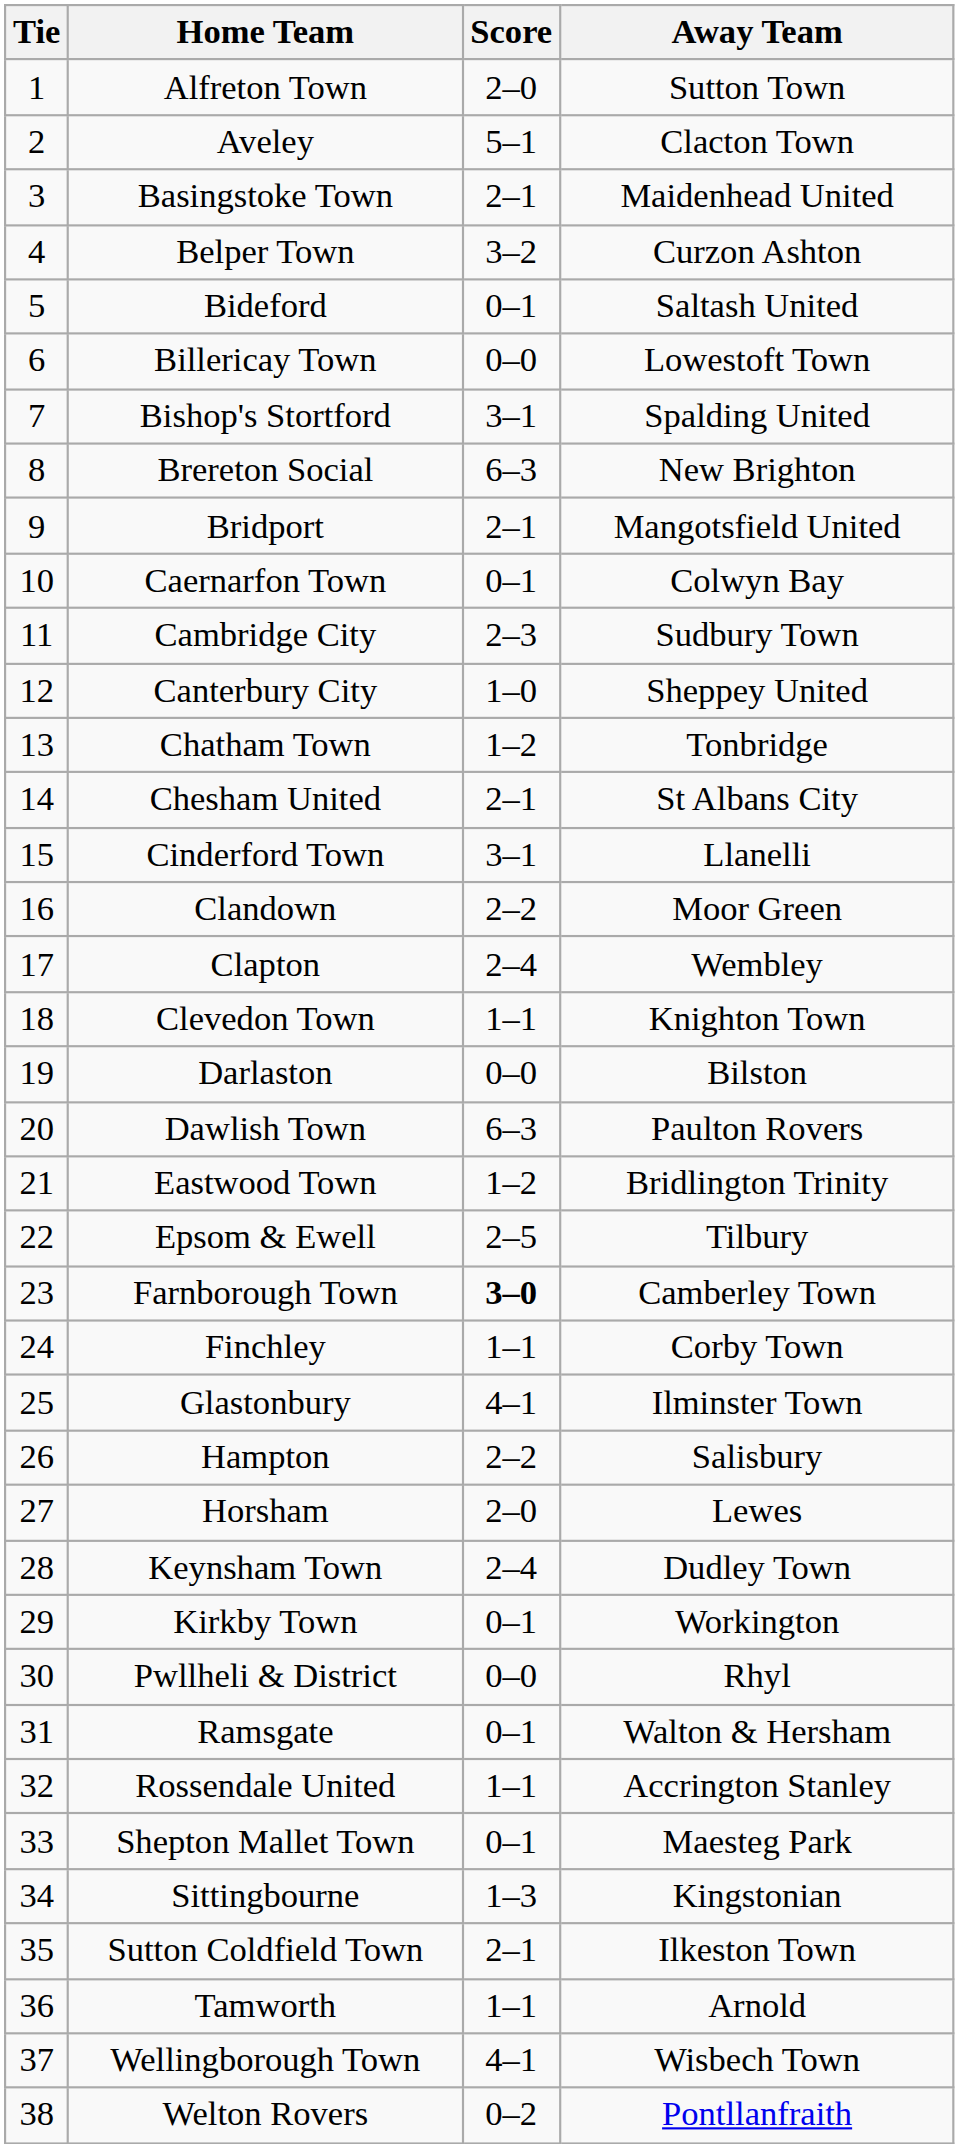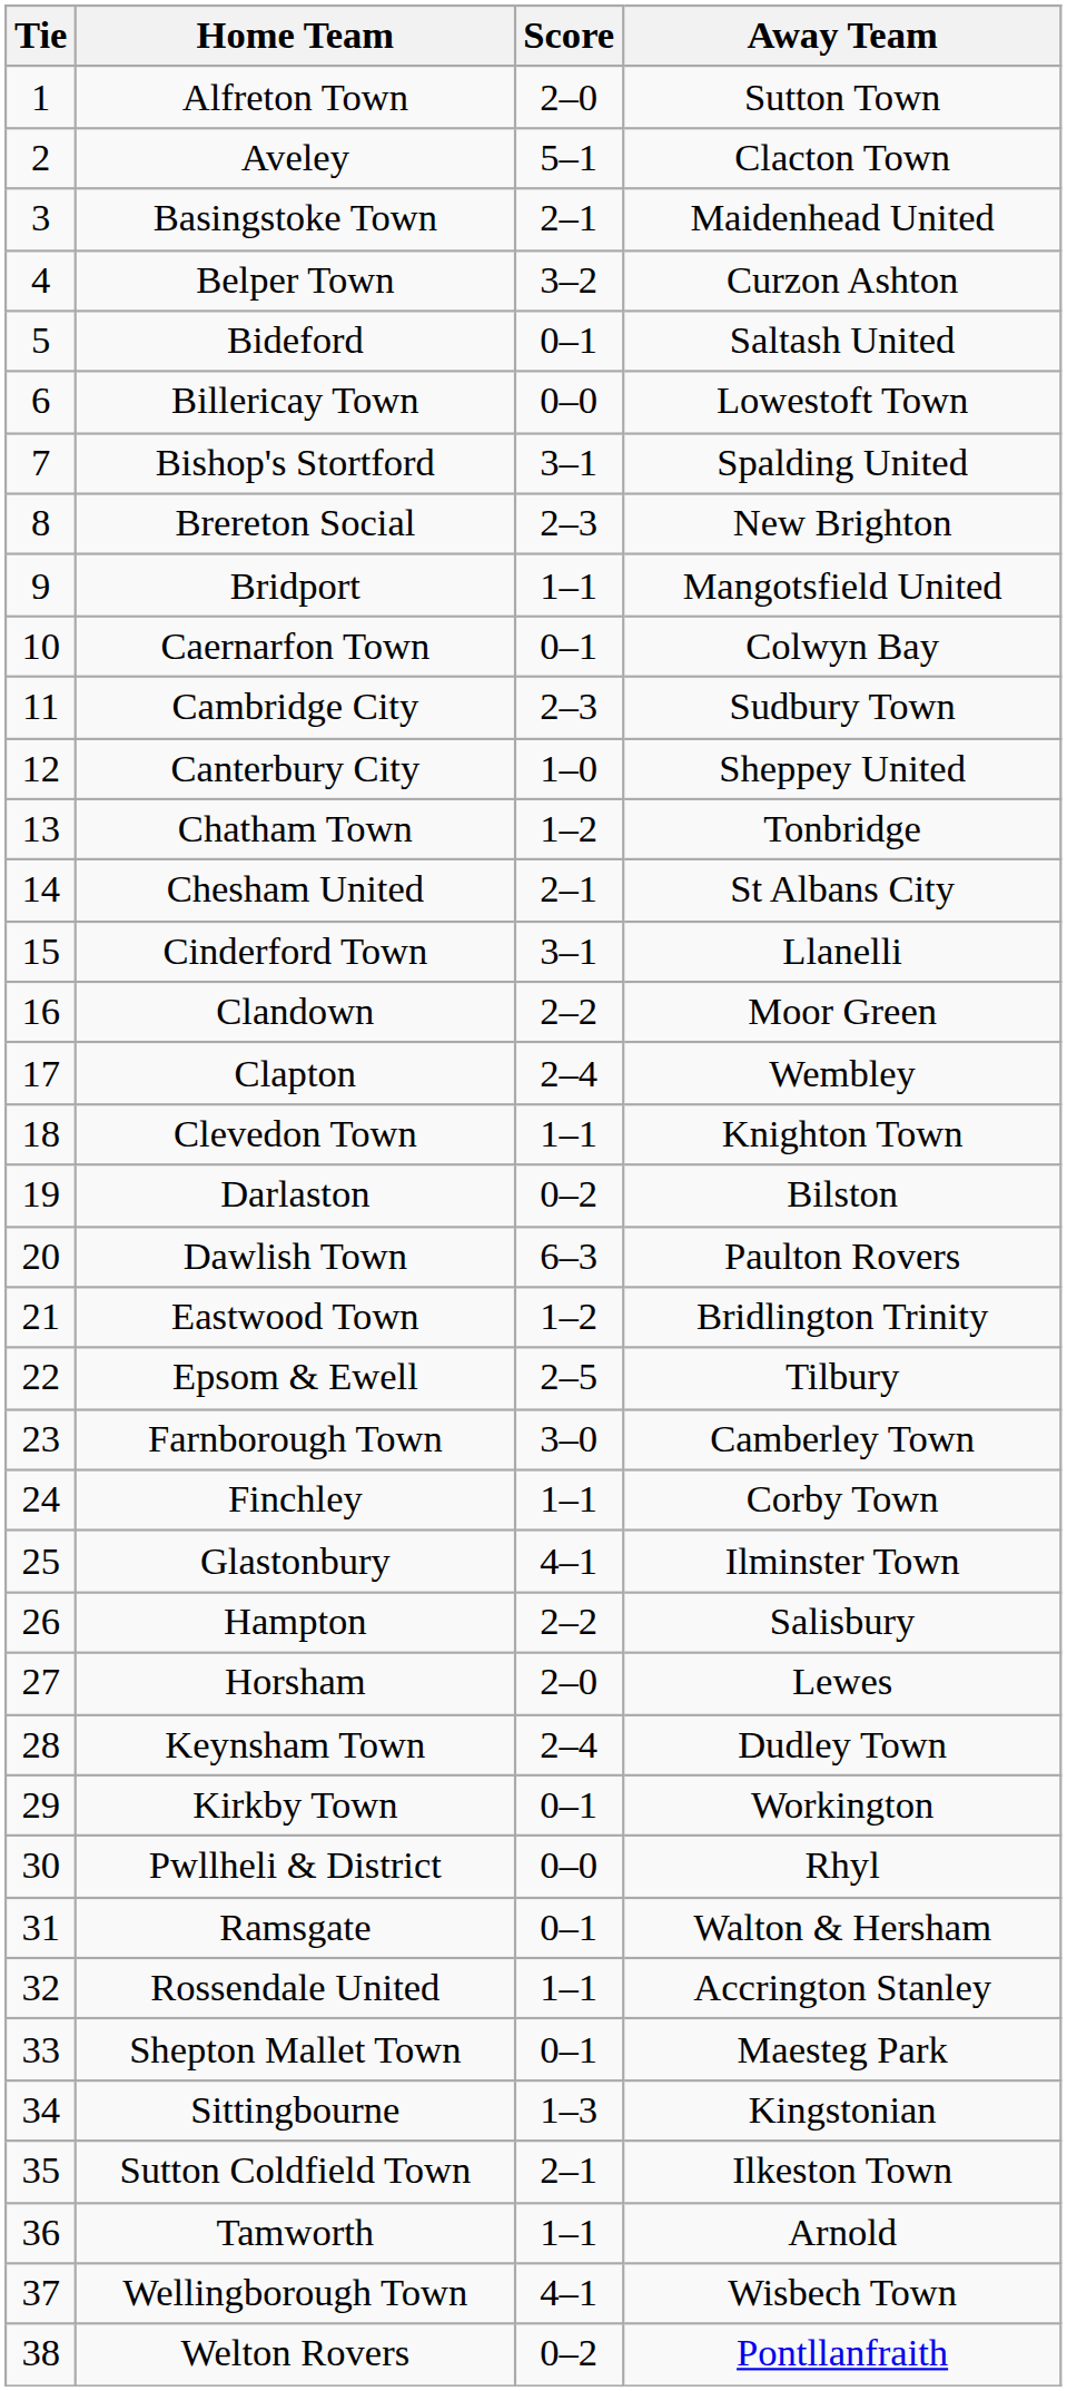Brereton Social | Score: 6–3 -> 2–3
Bridport | Score: 2–1 -> 1–1
Darlaston | Score: 0–0 -> 0–2
Farnborough Town | Score: bold -> normal
